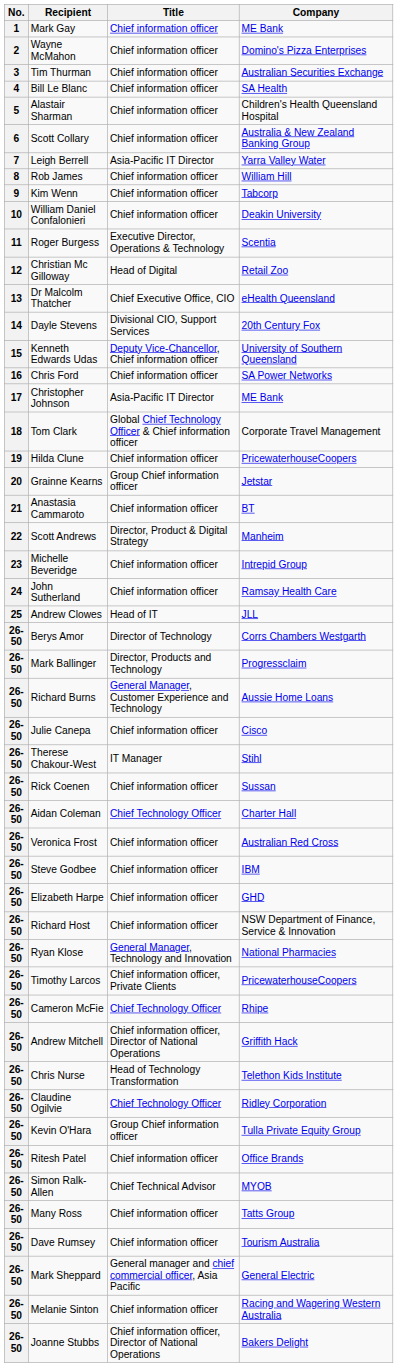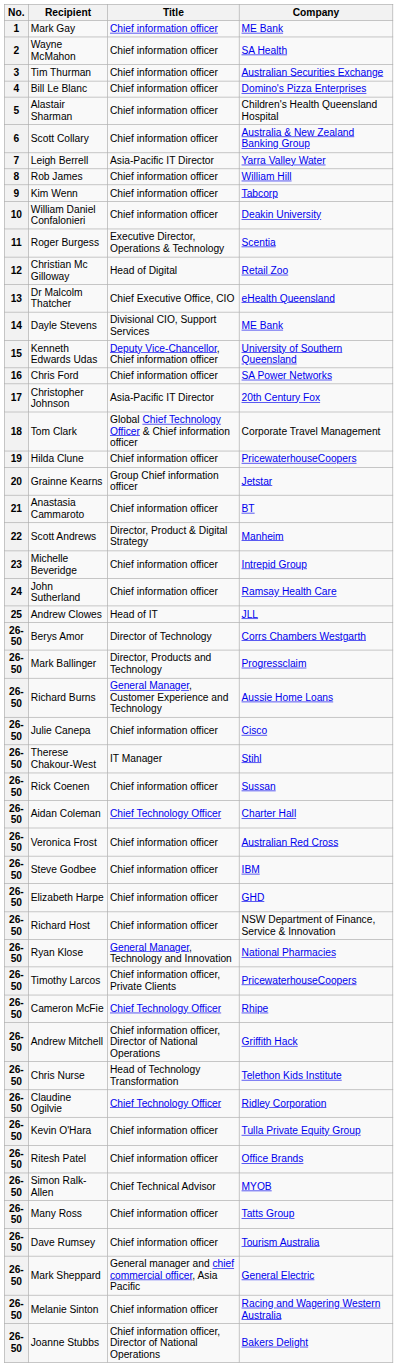Wayne McMahon | Company: Domino's Pizza Enterprises -> SA Health
Bill Le Blanc | Company: SA Health -> Domino's Pizza Enterprises
Dayle Stevens | Company: 20th Century Fox -> ME Bank
Christopher Johnson | Company: ME Bank -> 20th Century Fox
Kevin O'Hara | Title: Group Chief information officer -> Chief information officer
